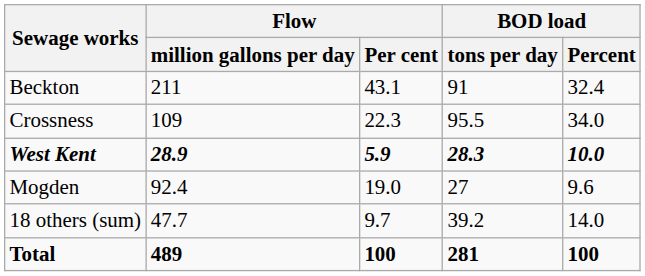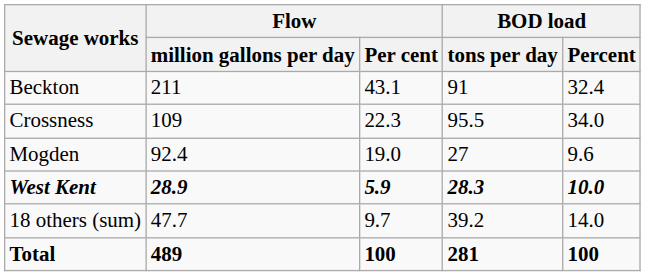rows swapped: Mogden <-> West Kent
